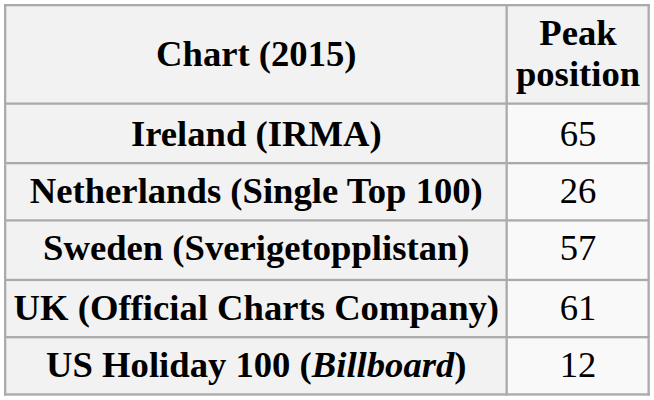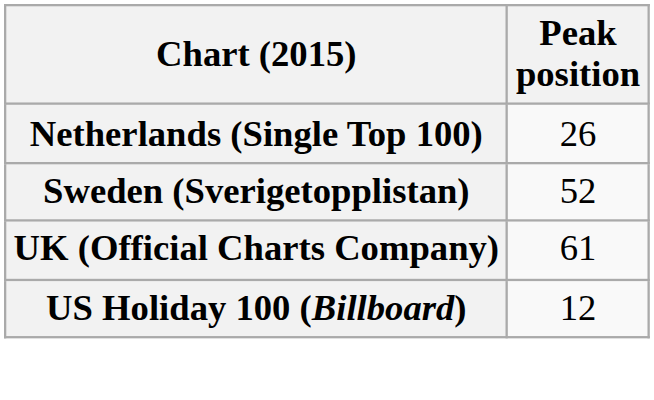- row: Ireland (IRMA) | 65
Sweden (Sverigetopplistan) | Peak position: 57 -> 52
